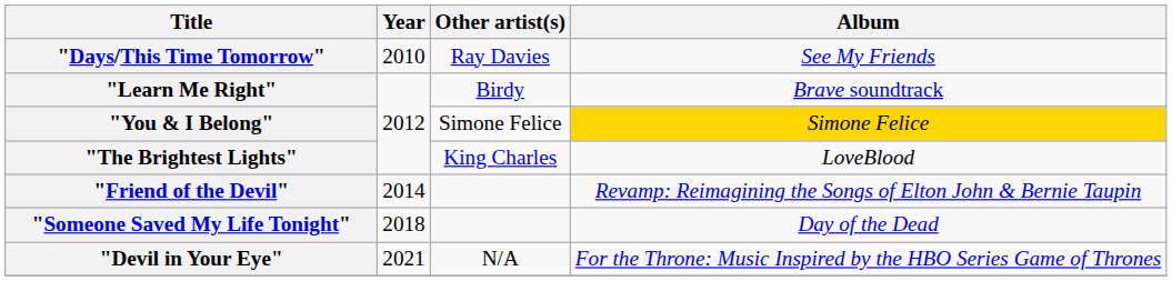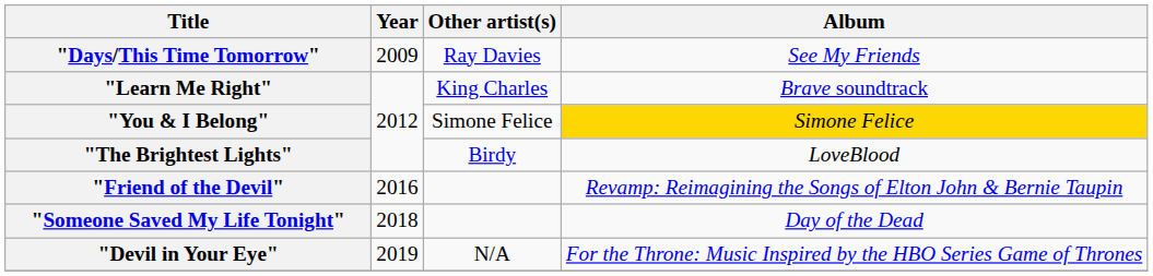"Days/This Time Tomorrow" | Year: 2010 -> 2009
"Learn Me Right" | Other artist(s): Birdy -> King Charles
"The Brightest Lights" | Other artist(s): King Charles -> Birdy
"Friend of the Devil" | Year: 2014 -> 2016
"Devil in Your Eye" | Year: 2021 -> 2019
